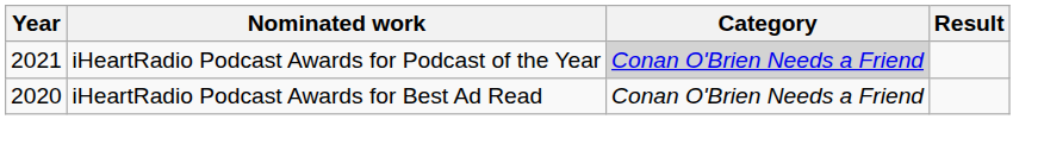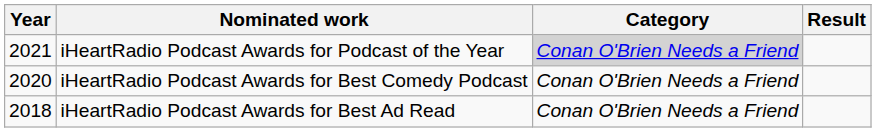+ row: 2020 | iHeartRadio Podcast Awards for Best Comedy Podcast | Conan O'Brien Needs a Friend
iHeartRadio Podcast Awards for Best Ad Read | Year: 2020 -> 2018
